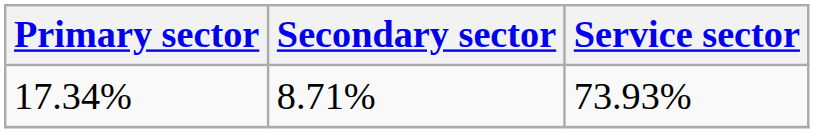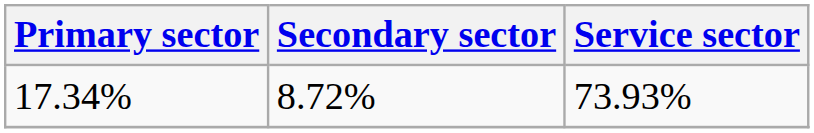17.34% | Secondary sector: 8.71% -> 8.72%
